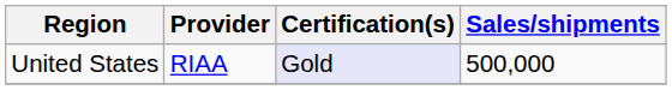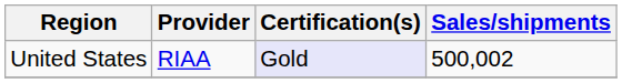United States | Sales/shipments: 500,000 -> 500,002
